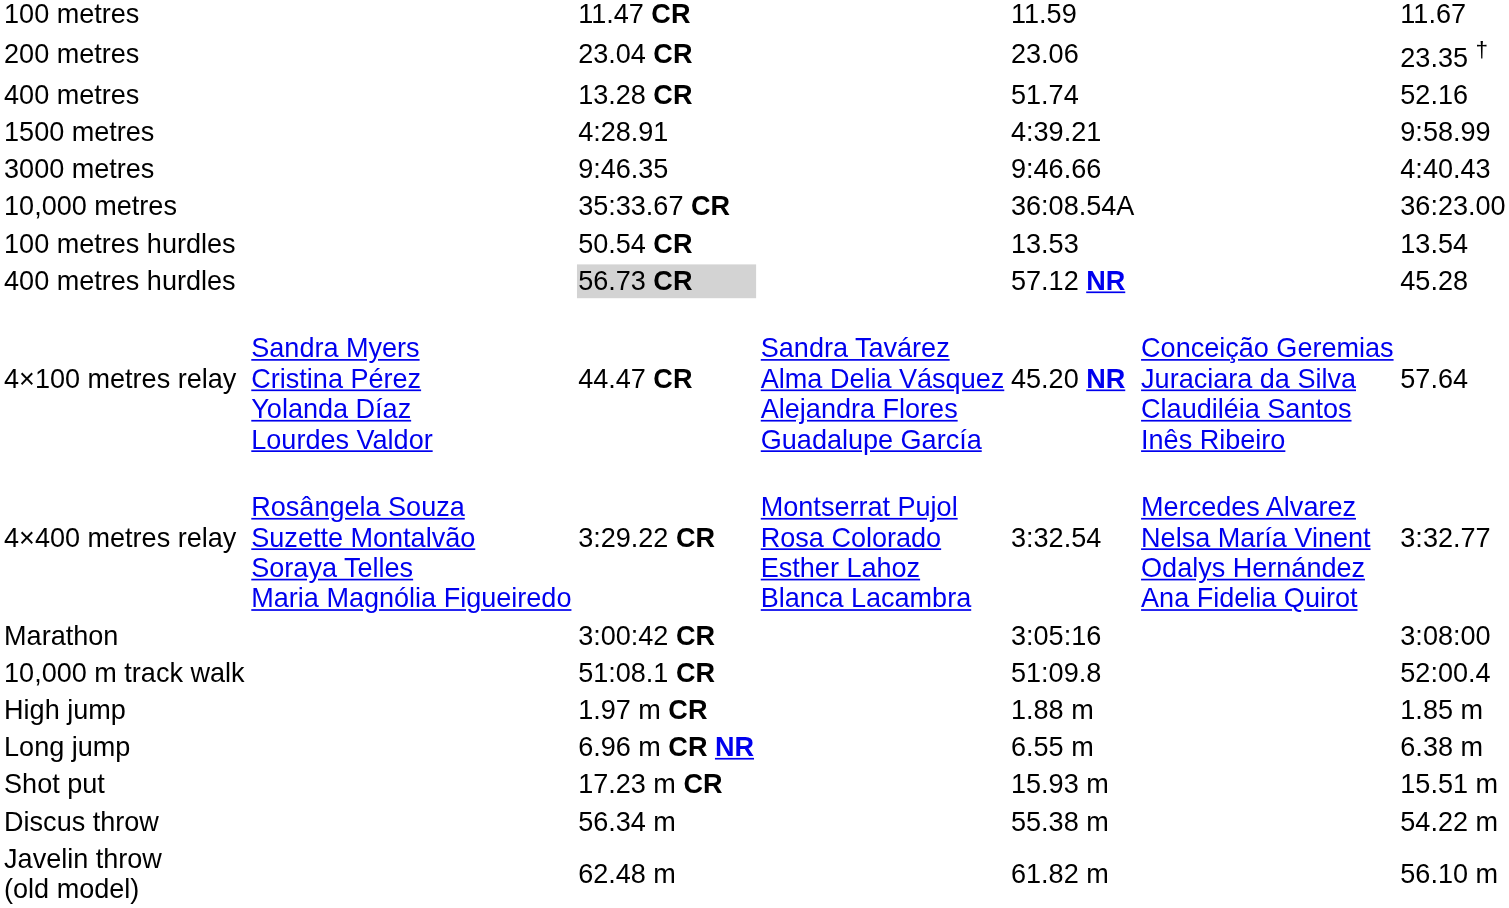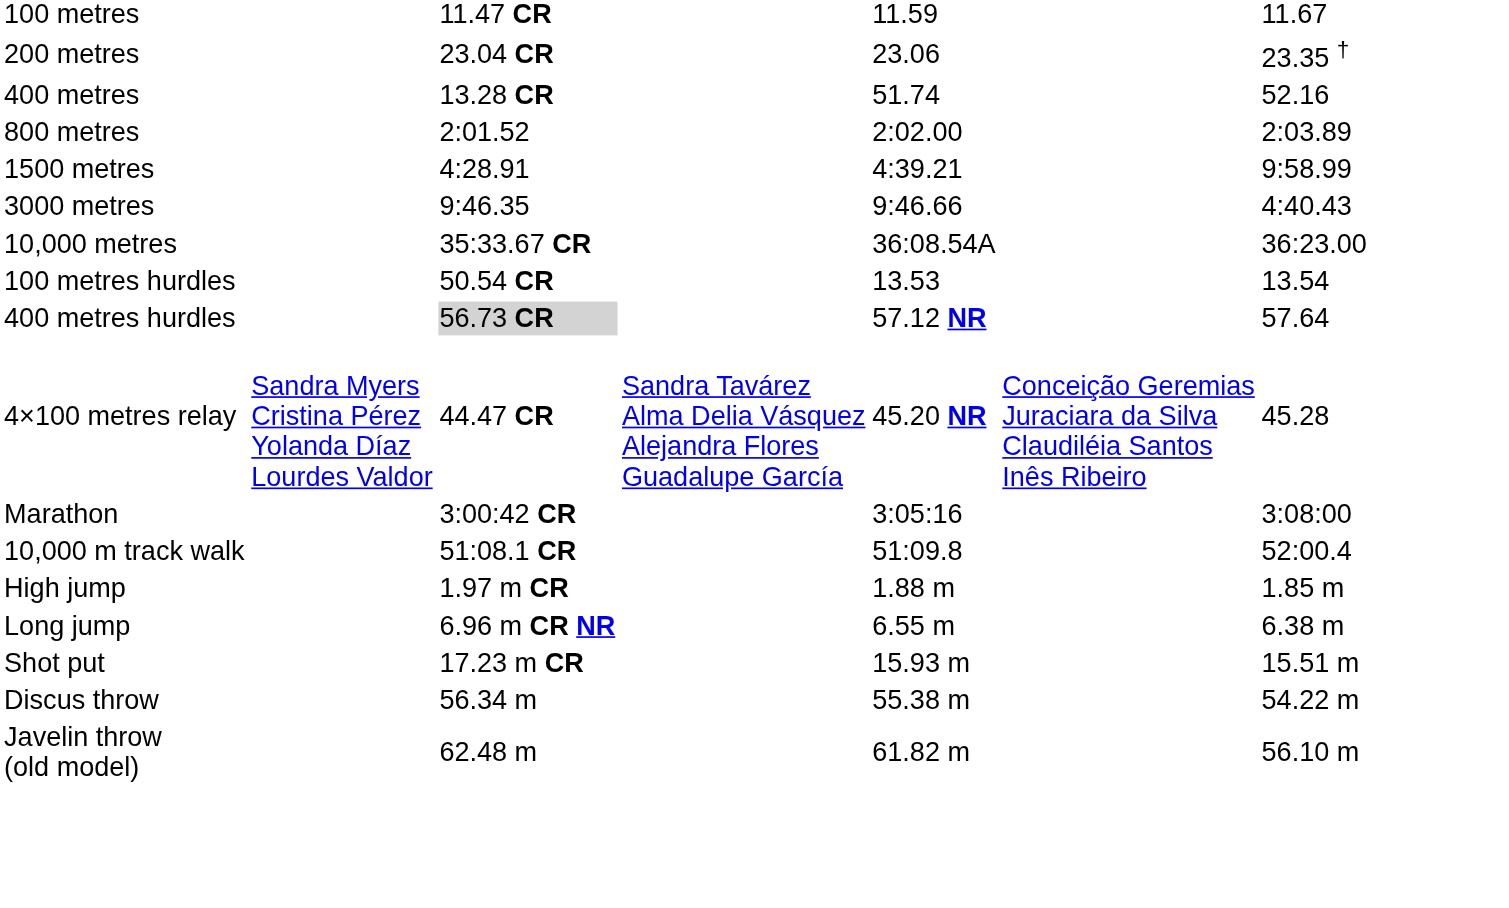+ row: 800 metres | 2:01.52 | 2:02.00 | 2:03.89
400 metres hurdles | column 7: 45.28 -> 57.64
4×100 metres relay | column 7: 57.64 -> 45.28
- row: 4×400 metres relay | Rosângela Souza Suzette Montalvão Soraya Telles Maria Magnólia Figueiredo | 3:29.22 CR | Montserrat Pujol Rosa Colorado Esther Lahoz Blanca Lacambra | 3:32.54 | Mercedes Alvarez Nelsa María Vinent Odalys Hernández Ana Fidelia Quirot | 3:32.77
